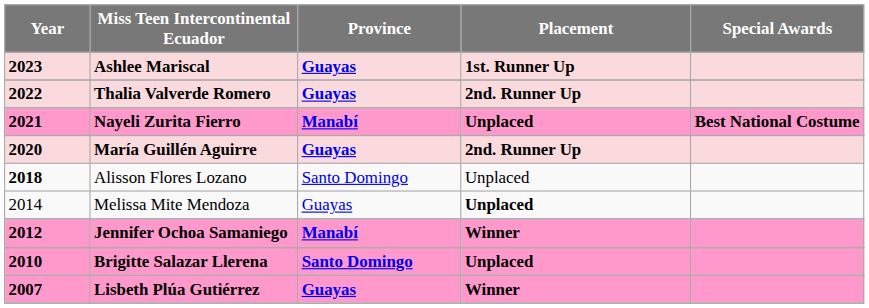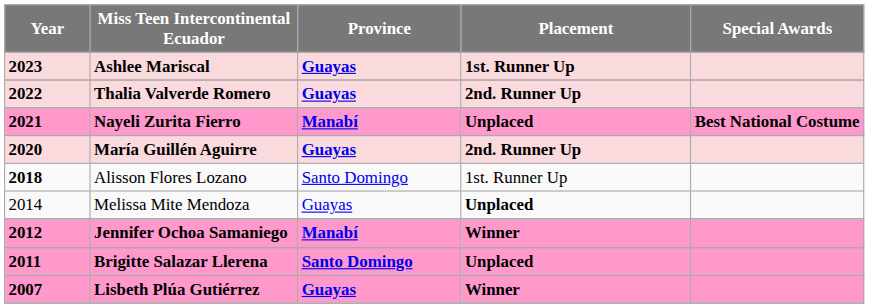Alisson Flores Lozano | Placement: Unplaced -> 1st. Runner Up
Brigitte Salazar Llerena | Year: 2010 -> 2011
